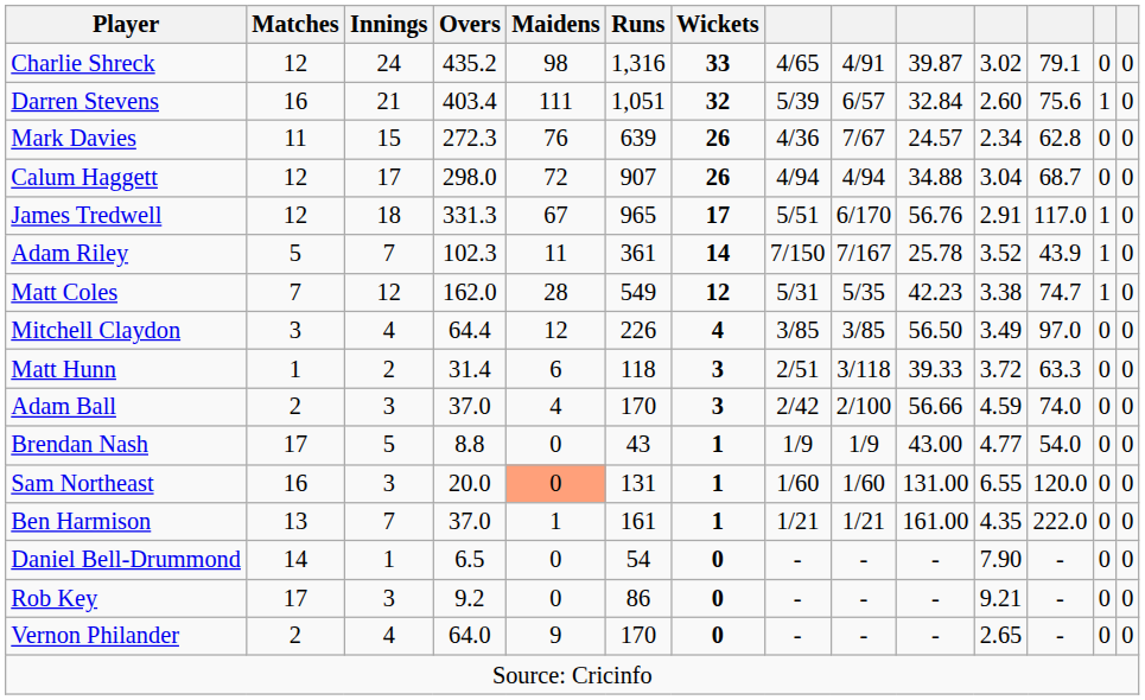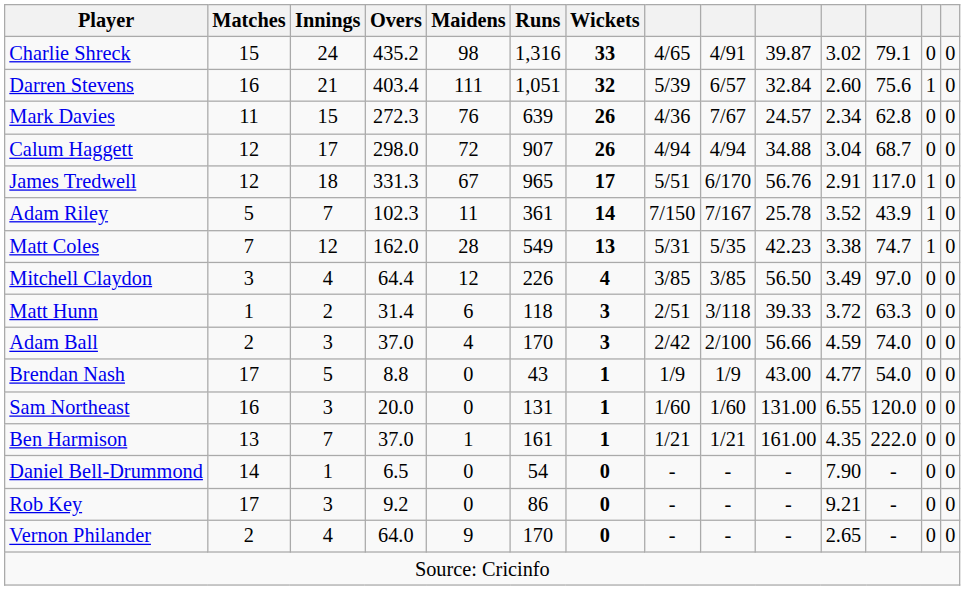Charlie Shreck | Matches: 12 -> 15
Matt Coles | Wickets: 12 -> 13
Sam Northeast | Maidens: lightsalmon background -> no background
